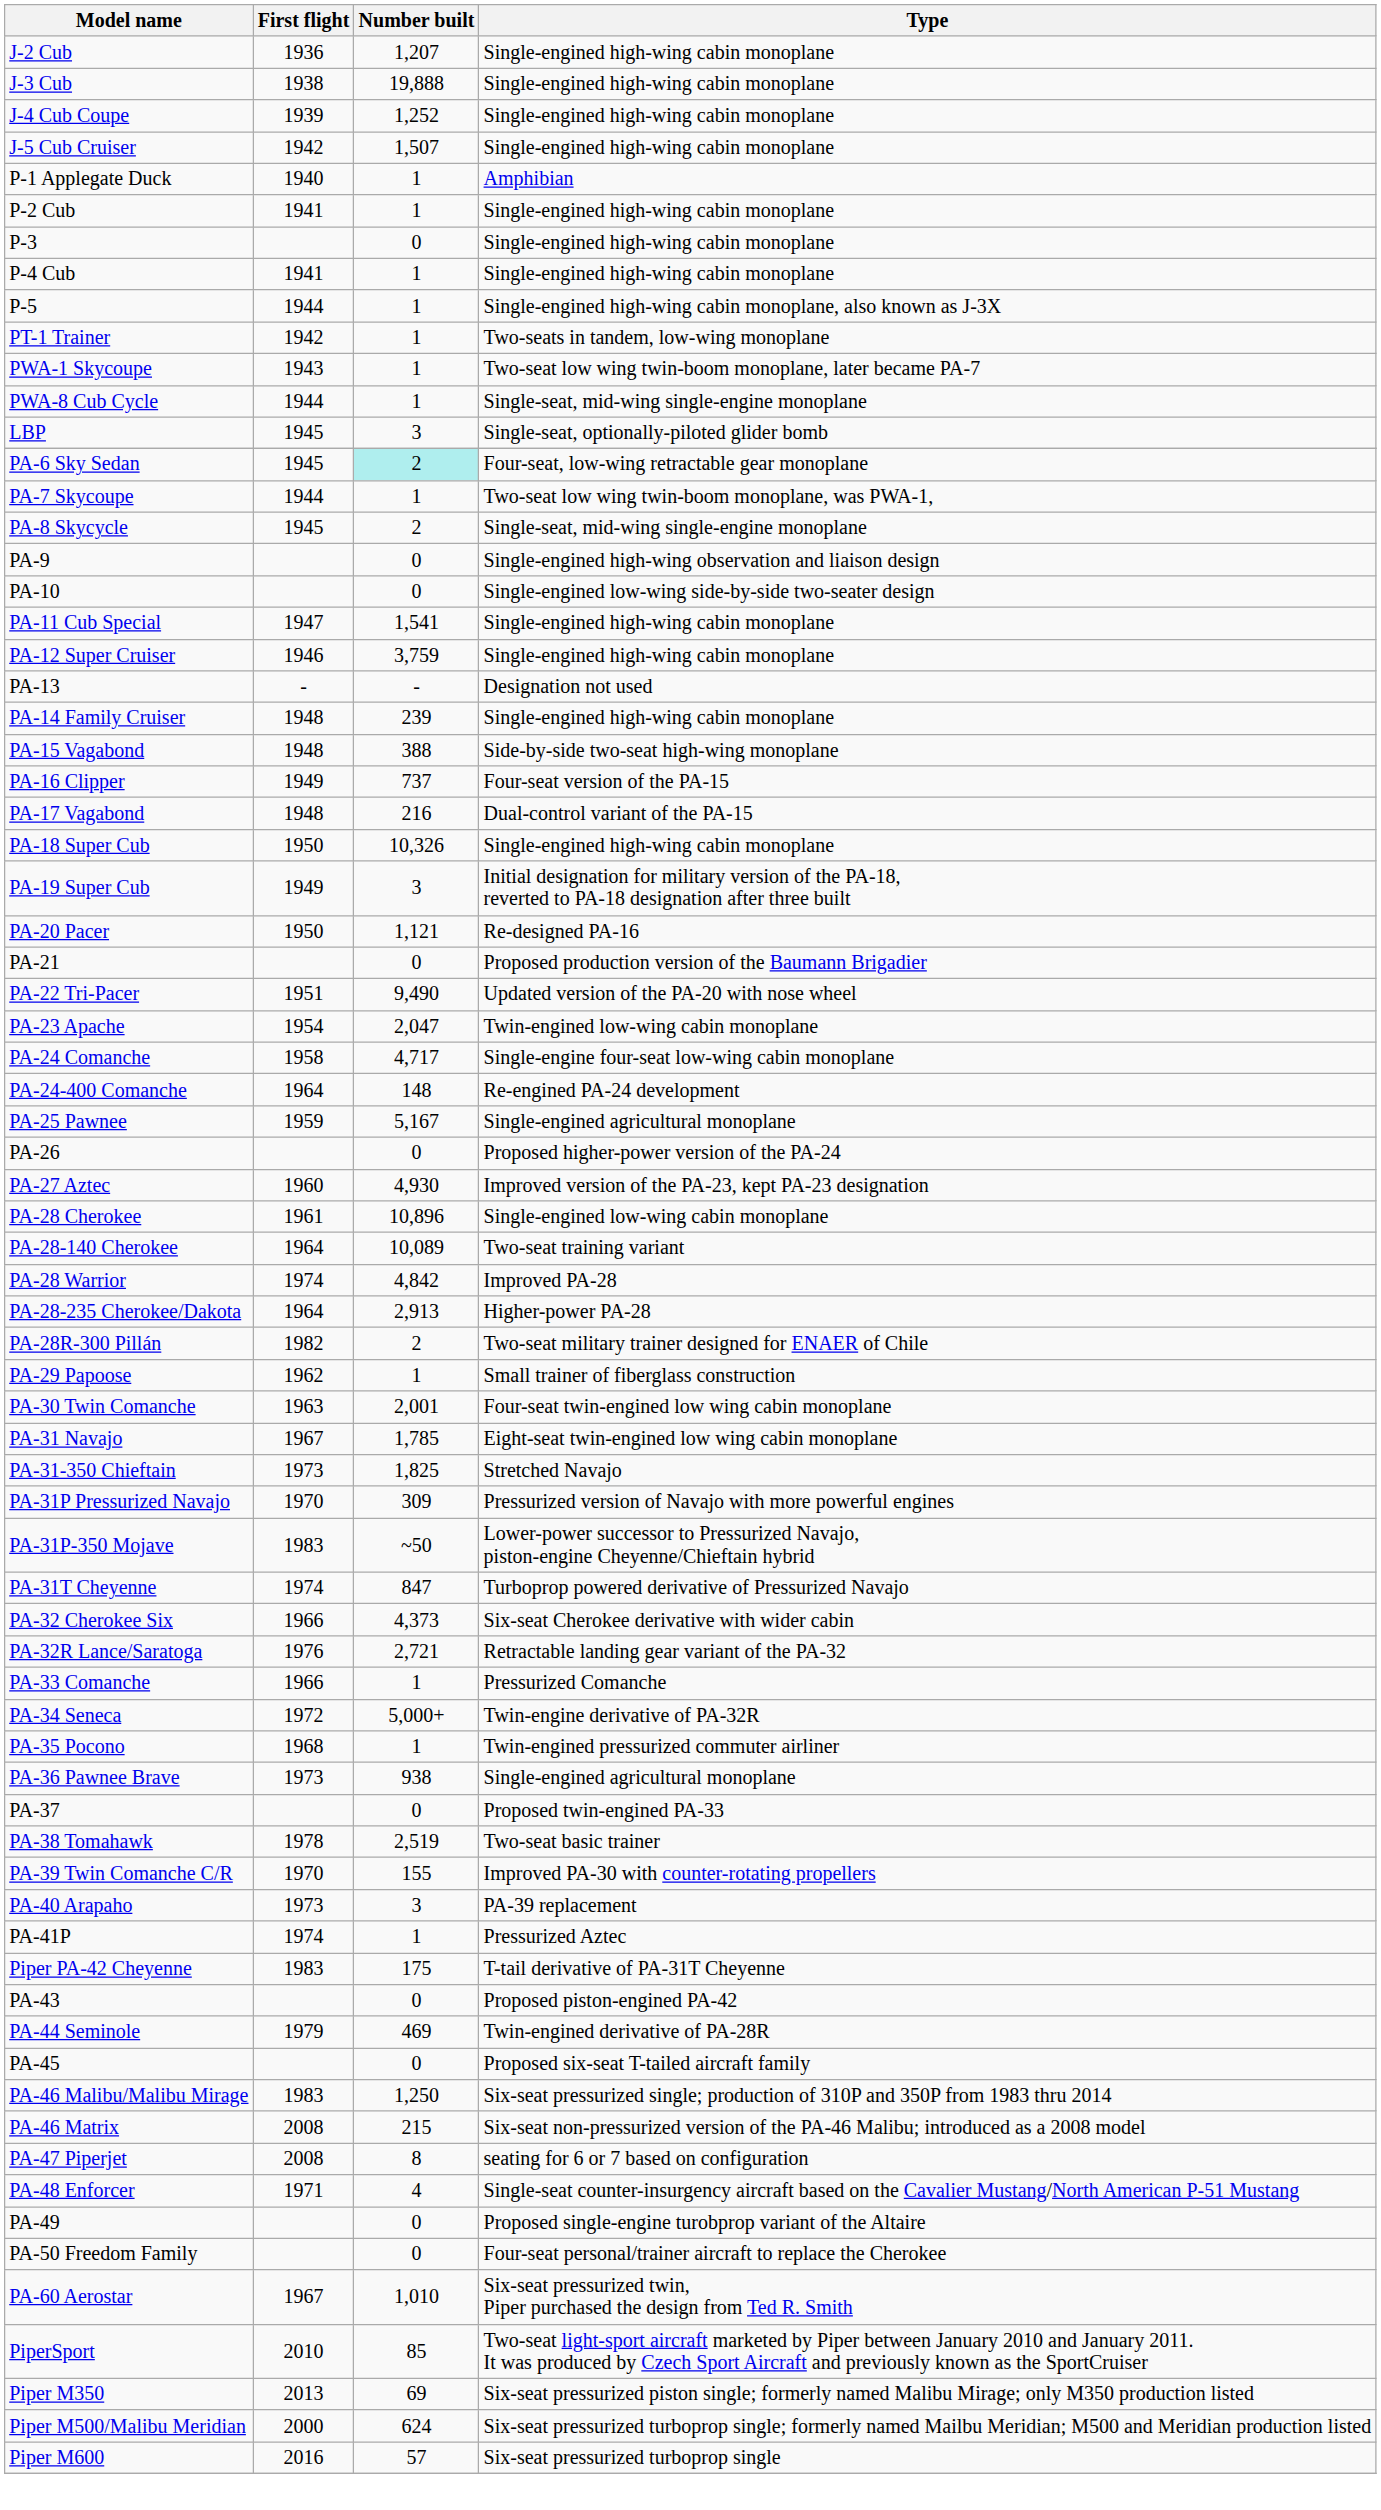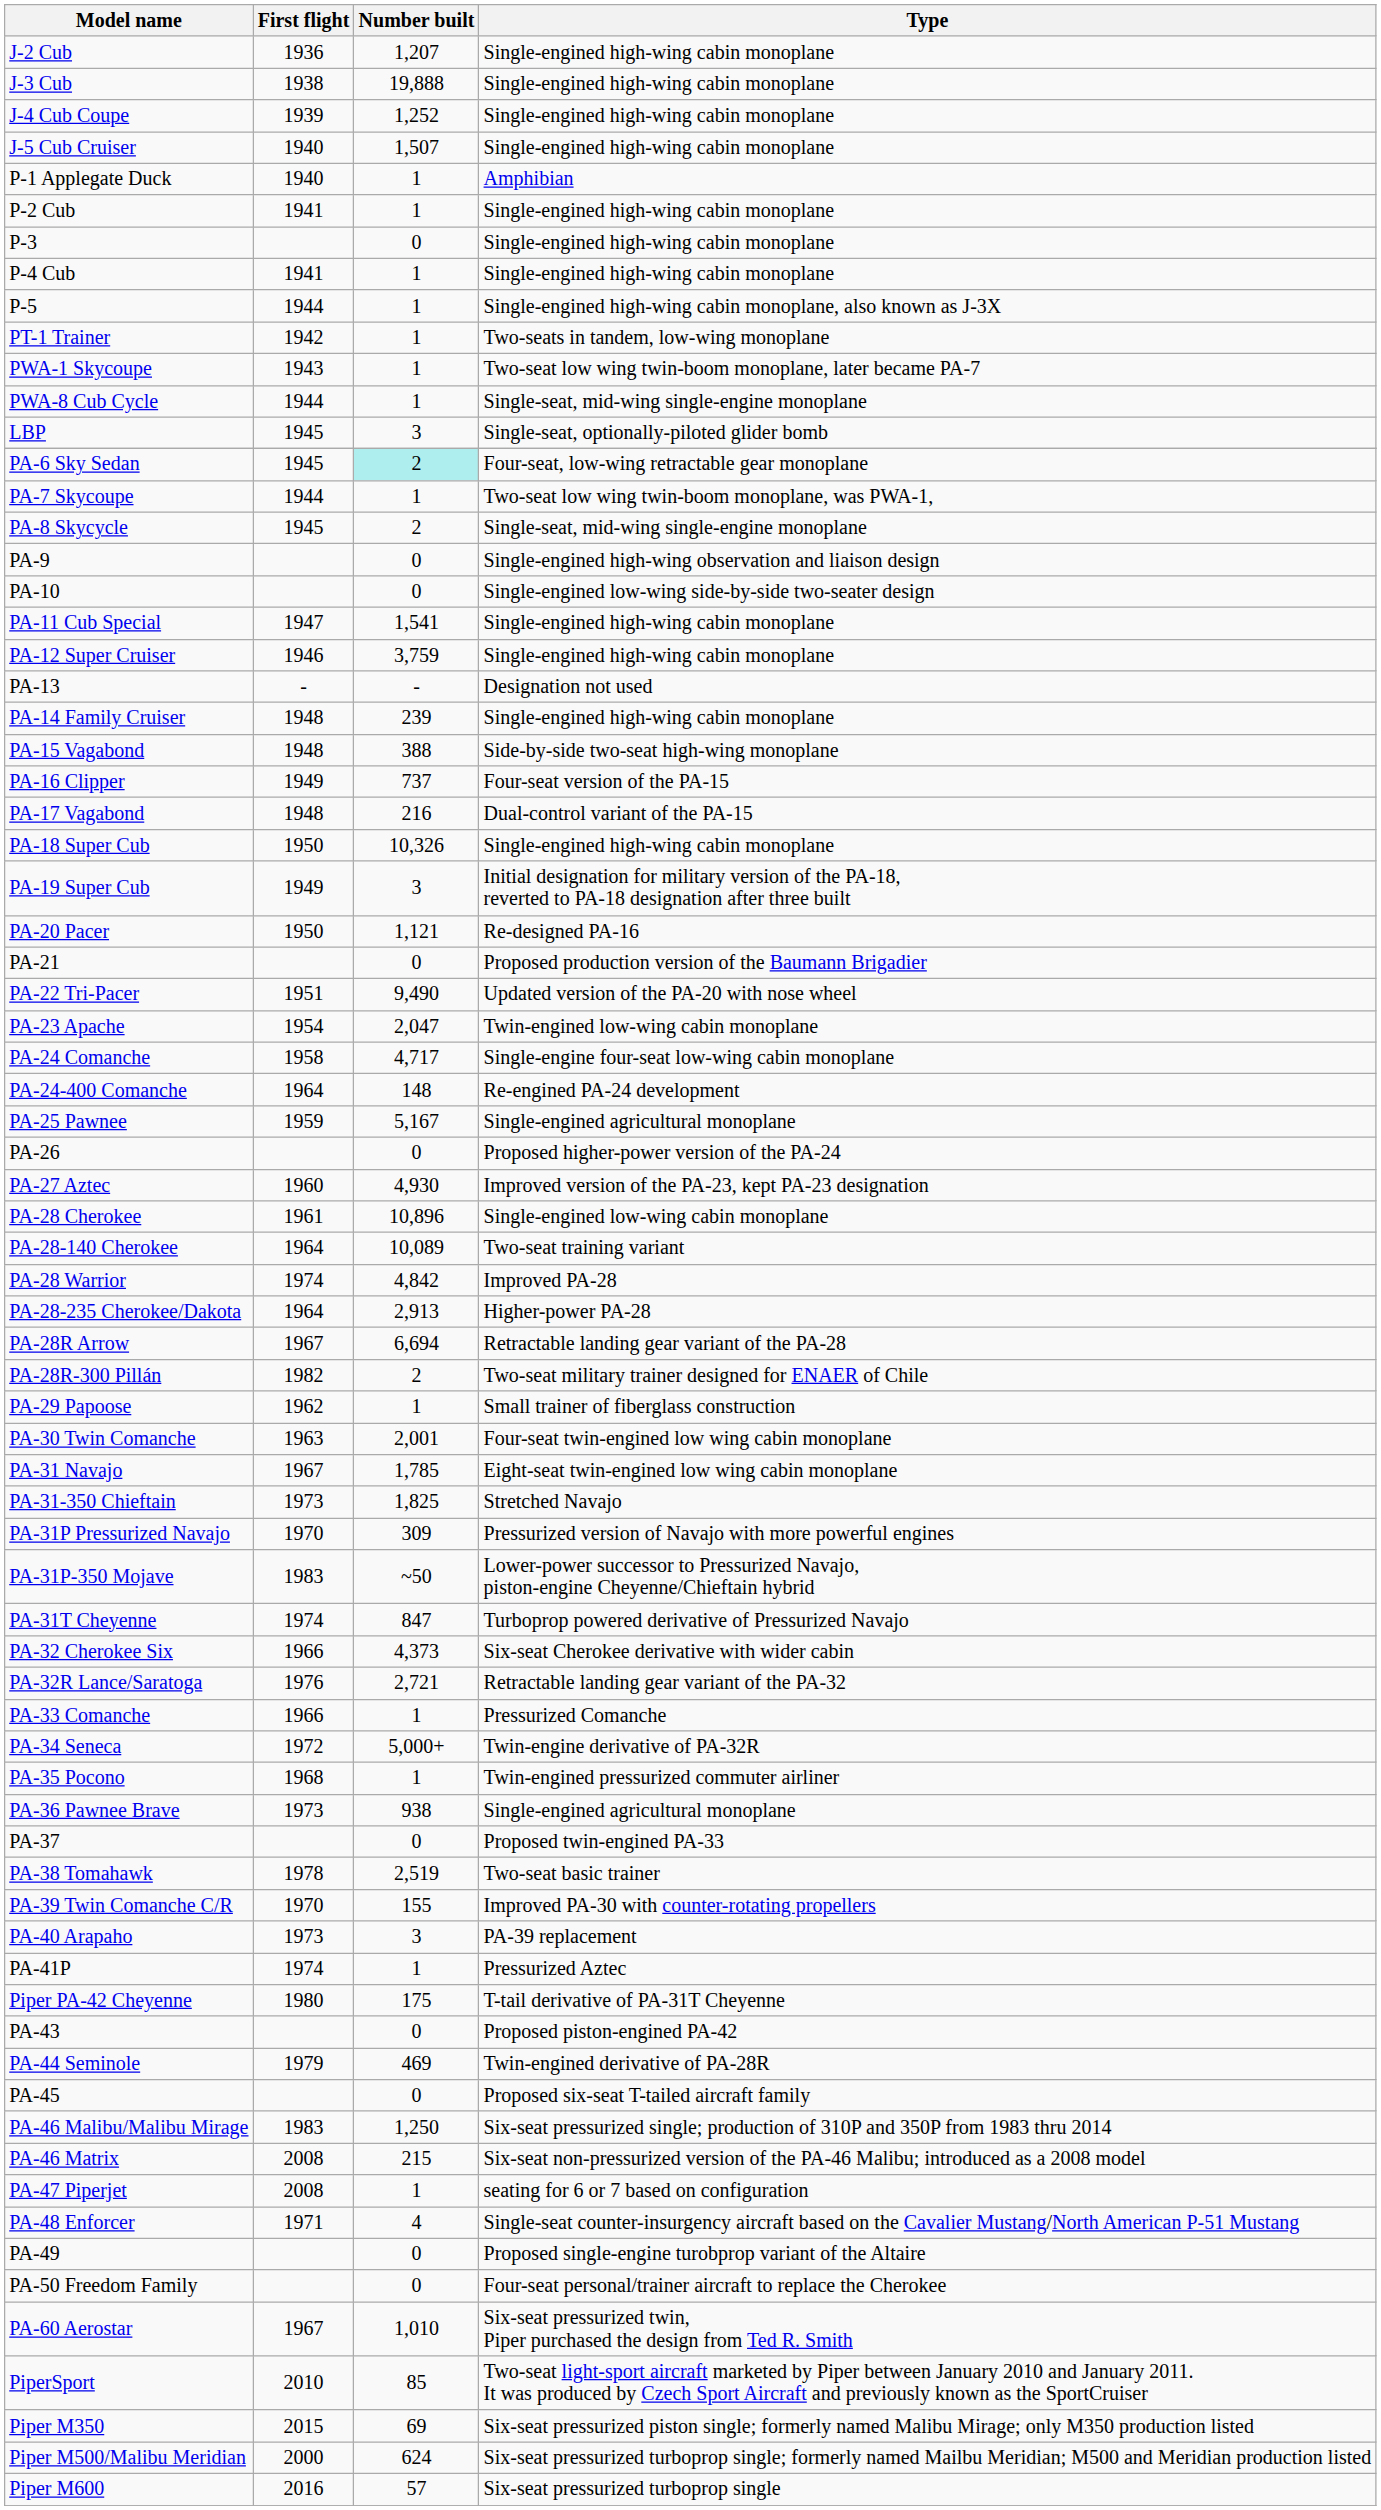J-5 Cub Cruiser | First flight: 1942 -> 1940
+ row: PA-28R Arrow | 1967 | 6,694 | Retractable landing gear variant of the PA-28
Piper PA-42 Cheyenne | First flight: 1983 -> 1980
PA-47 Piperjet | Number built: 8 -> 1
Piper M350 | First flight: 2013 -> 2015
